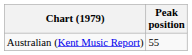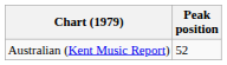Australian (Kent Music Report) | Peak position: 55 -> 52
